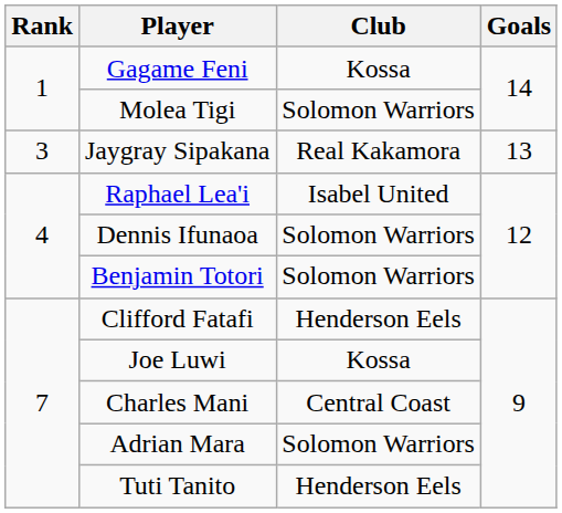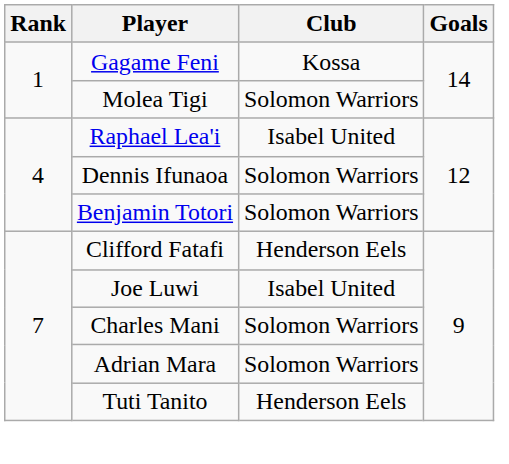- row: 3 | Jaygray Sipakana | Real Kakamora | 13
Joe Luwi | Club: Kossa -> Isabel United
Charles Mani | Club: Central Coast -> Solomon Warriors
